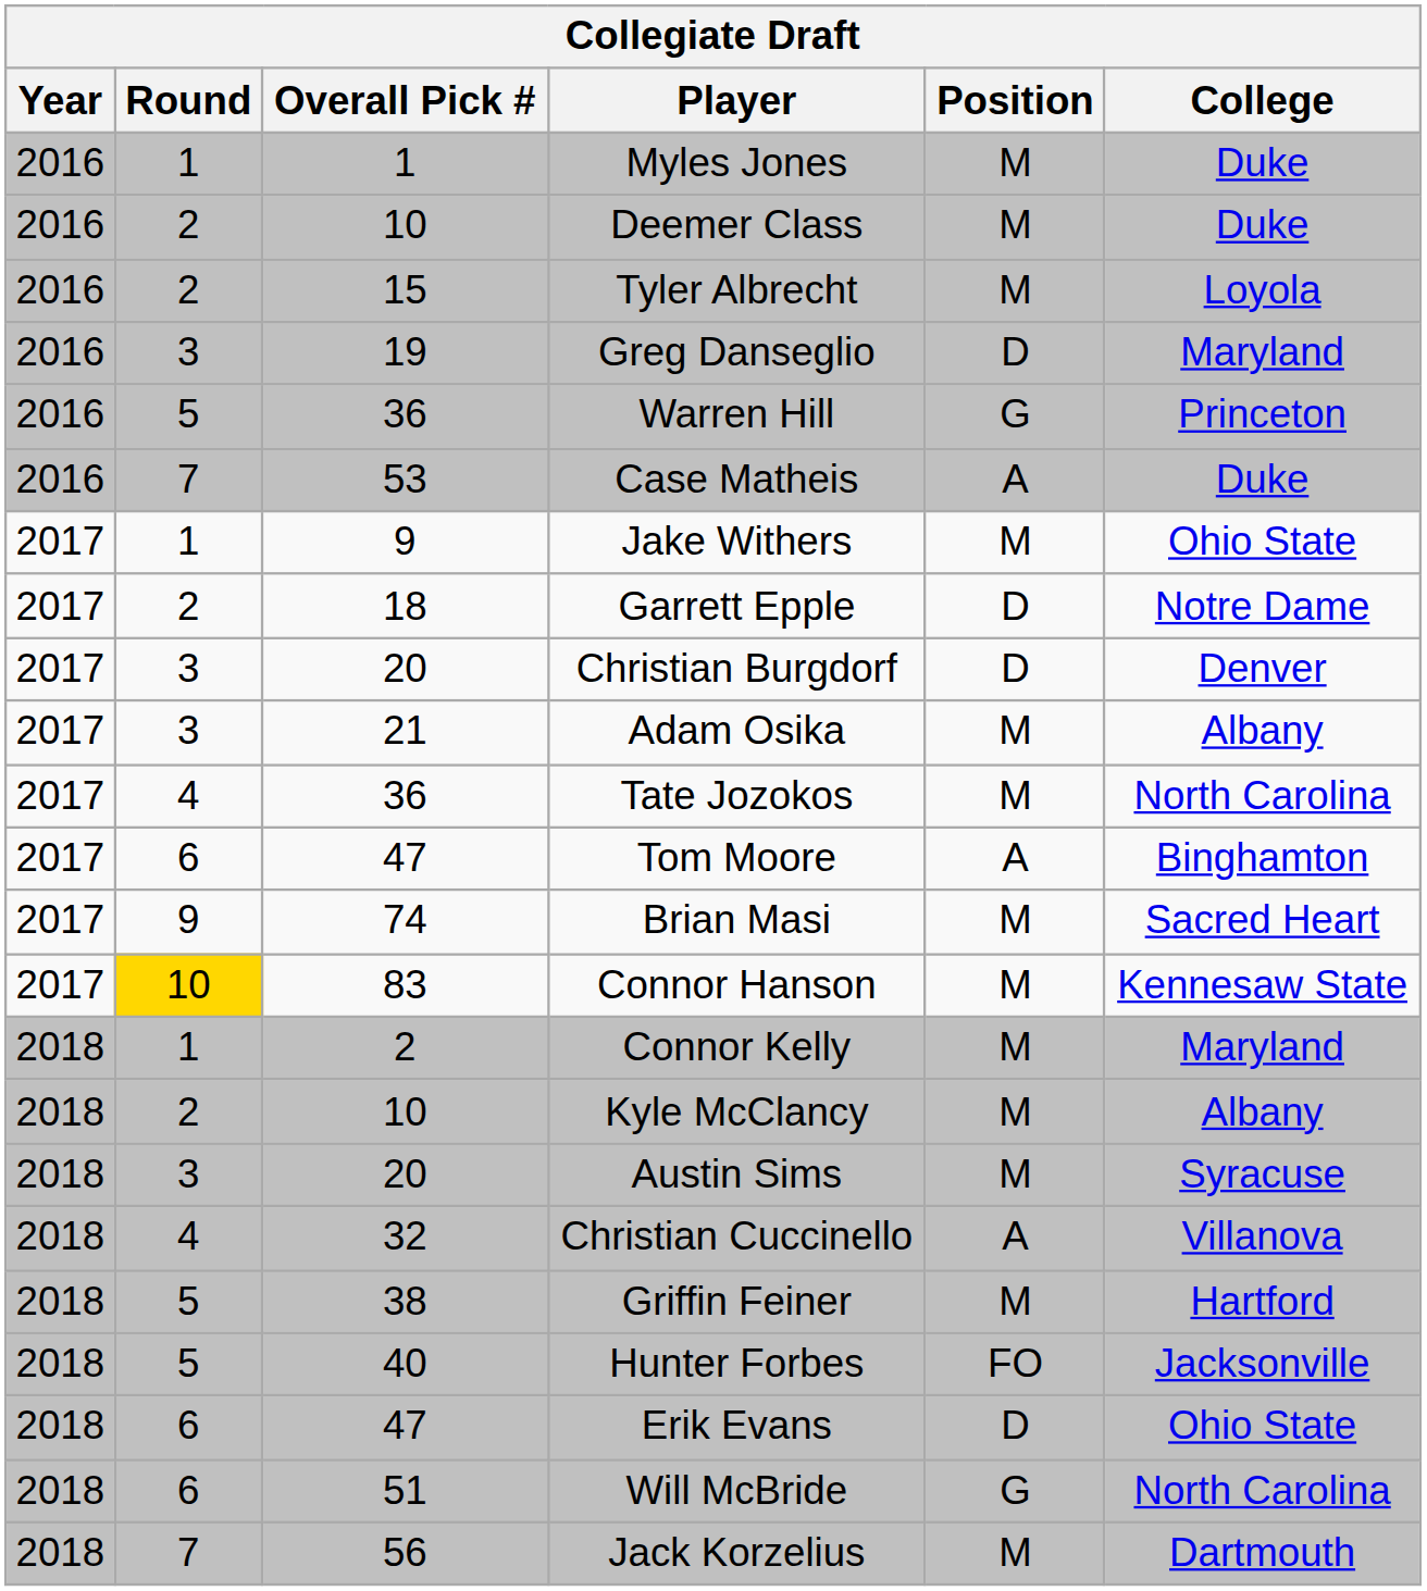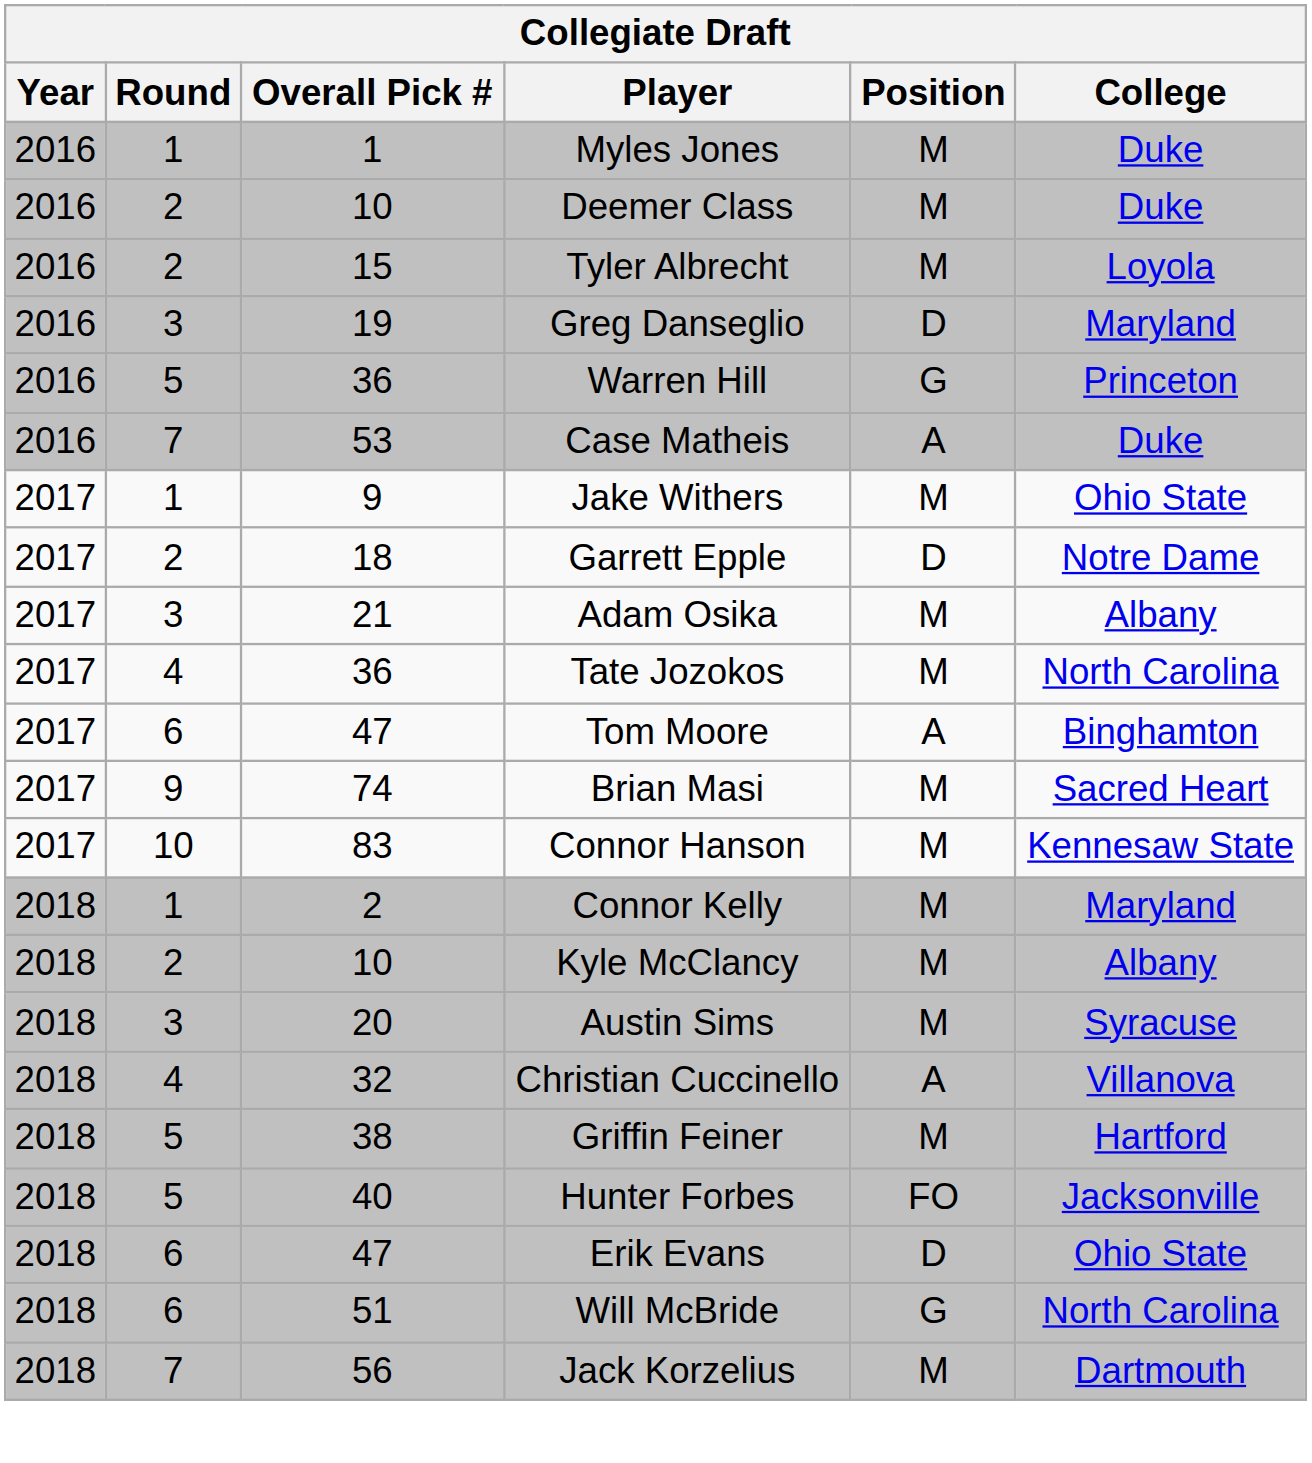- row: 2017 | 3 | 20 | Christian Burgdorf | D | Denver
Connor Hanson | Round: gold background -> no background
